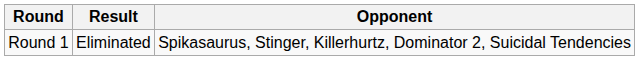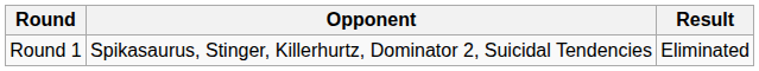columns swapped: Opponent <-> Result
